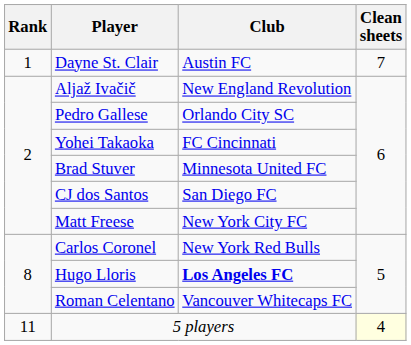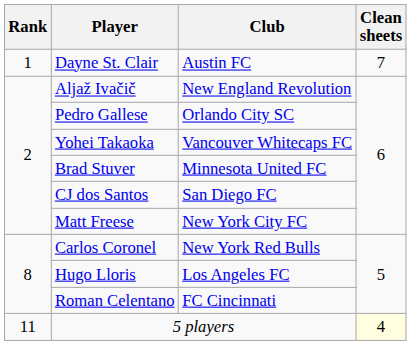Yohei Takaoka | Club: FC Cincinnati -> Vancouver Whitecaps FC
Hugo Lloris | Club: bold -> normal
Roman Celentano | Club: Vancouver Whitecaps FC -> FC Cincinnati
